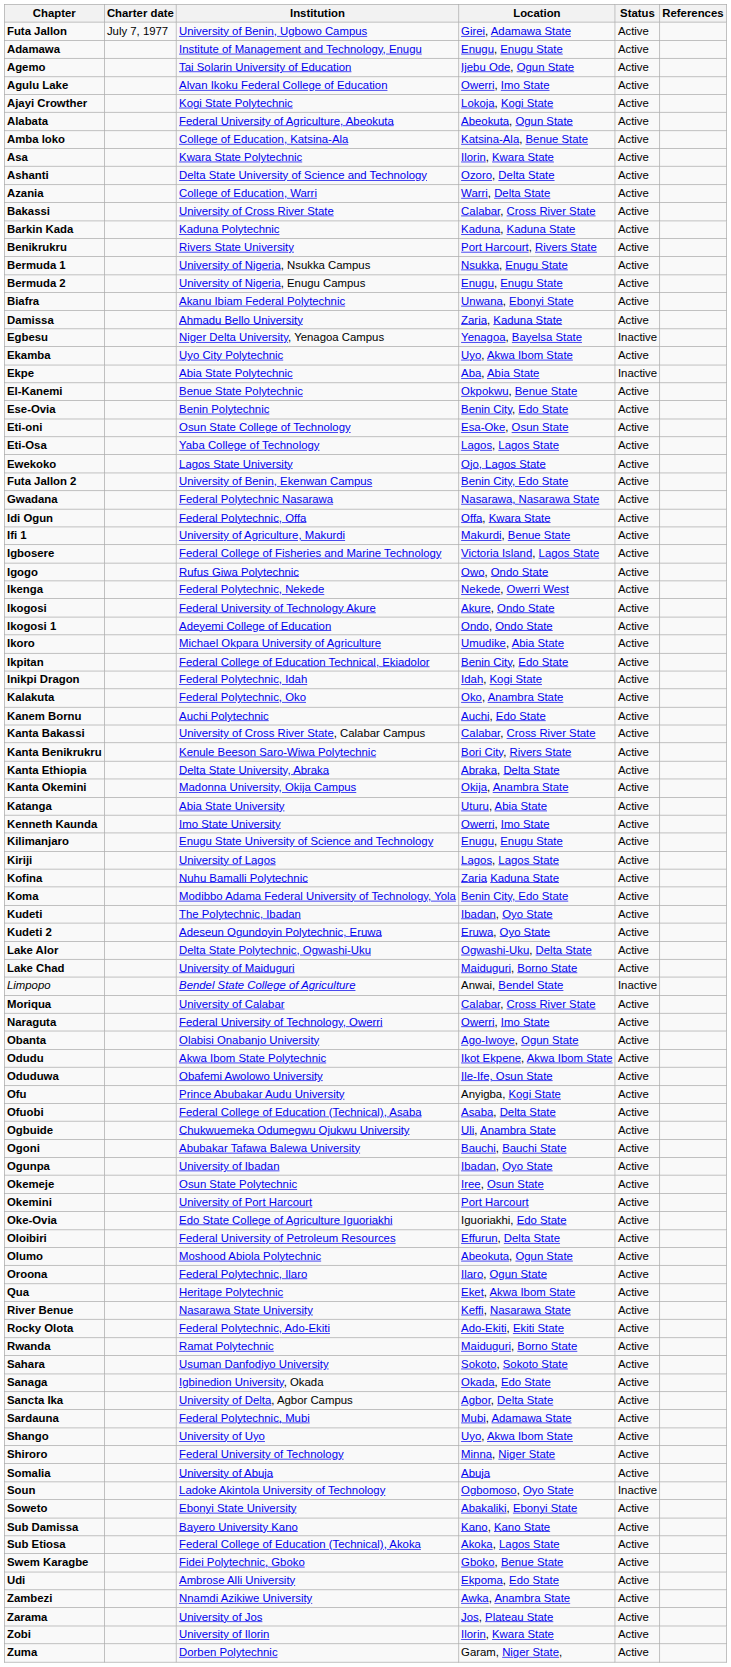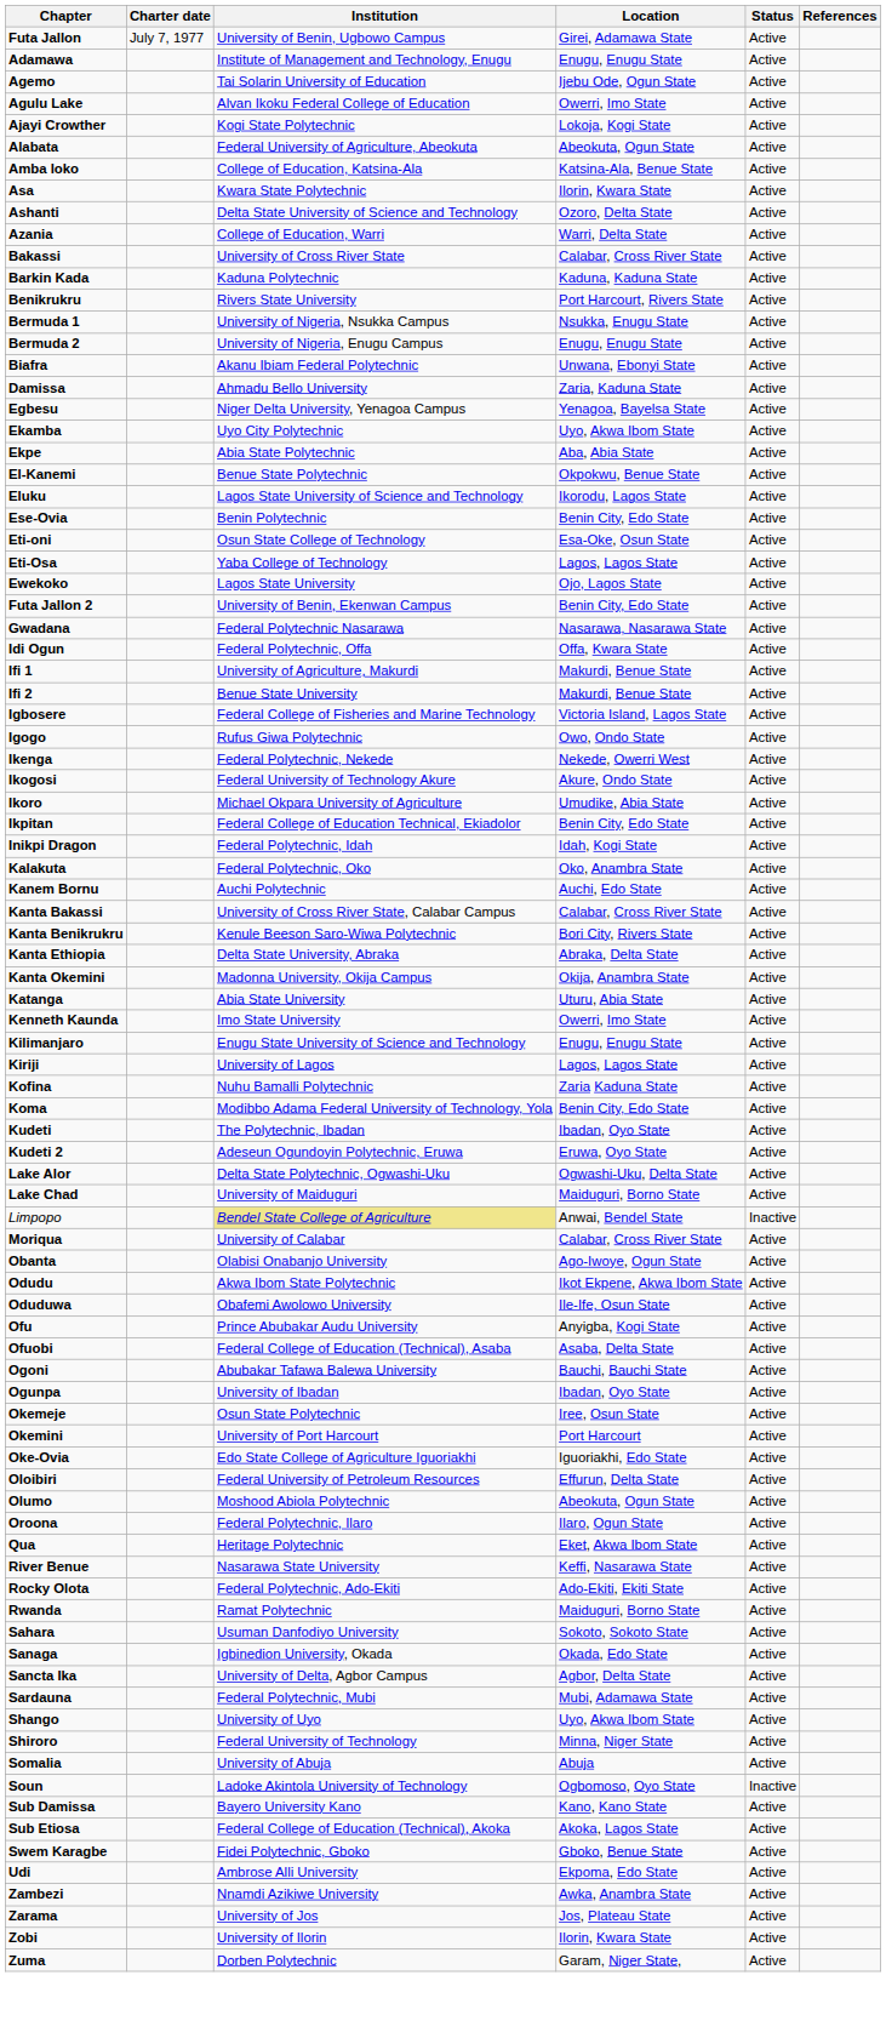Egbesu | Status: Inactive -> Active
Ekpe | Status: Inactive -> Active
+ row: Eluku | Lagos State University of Science and Technology | Ikorodu, Lagos State | Active
+ row: Ifi 2 | Benue State University | Makurdi, Benue State | Active
- row: Ikogosi 1 | Adeyemi College of Education | Ondo, Ondo State | Active
Limpopo | Institution: no background -> khaki background
- row: Naraguta | Federal University of Technology, Owerri | Owerri, Imo State | Active
- row: Ogbuide | Chukwuemeka Odumegwu Ojukwu University | Uli, Anambra State | Active
- row: Soweto | Ebonyi State University | Abakaliki, Ebonyi State | Active
